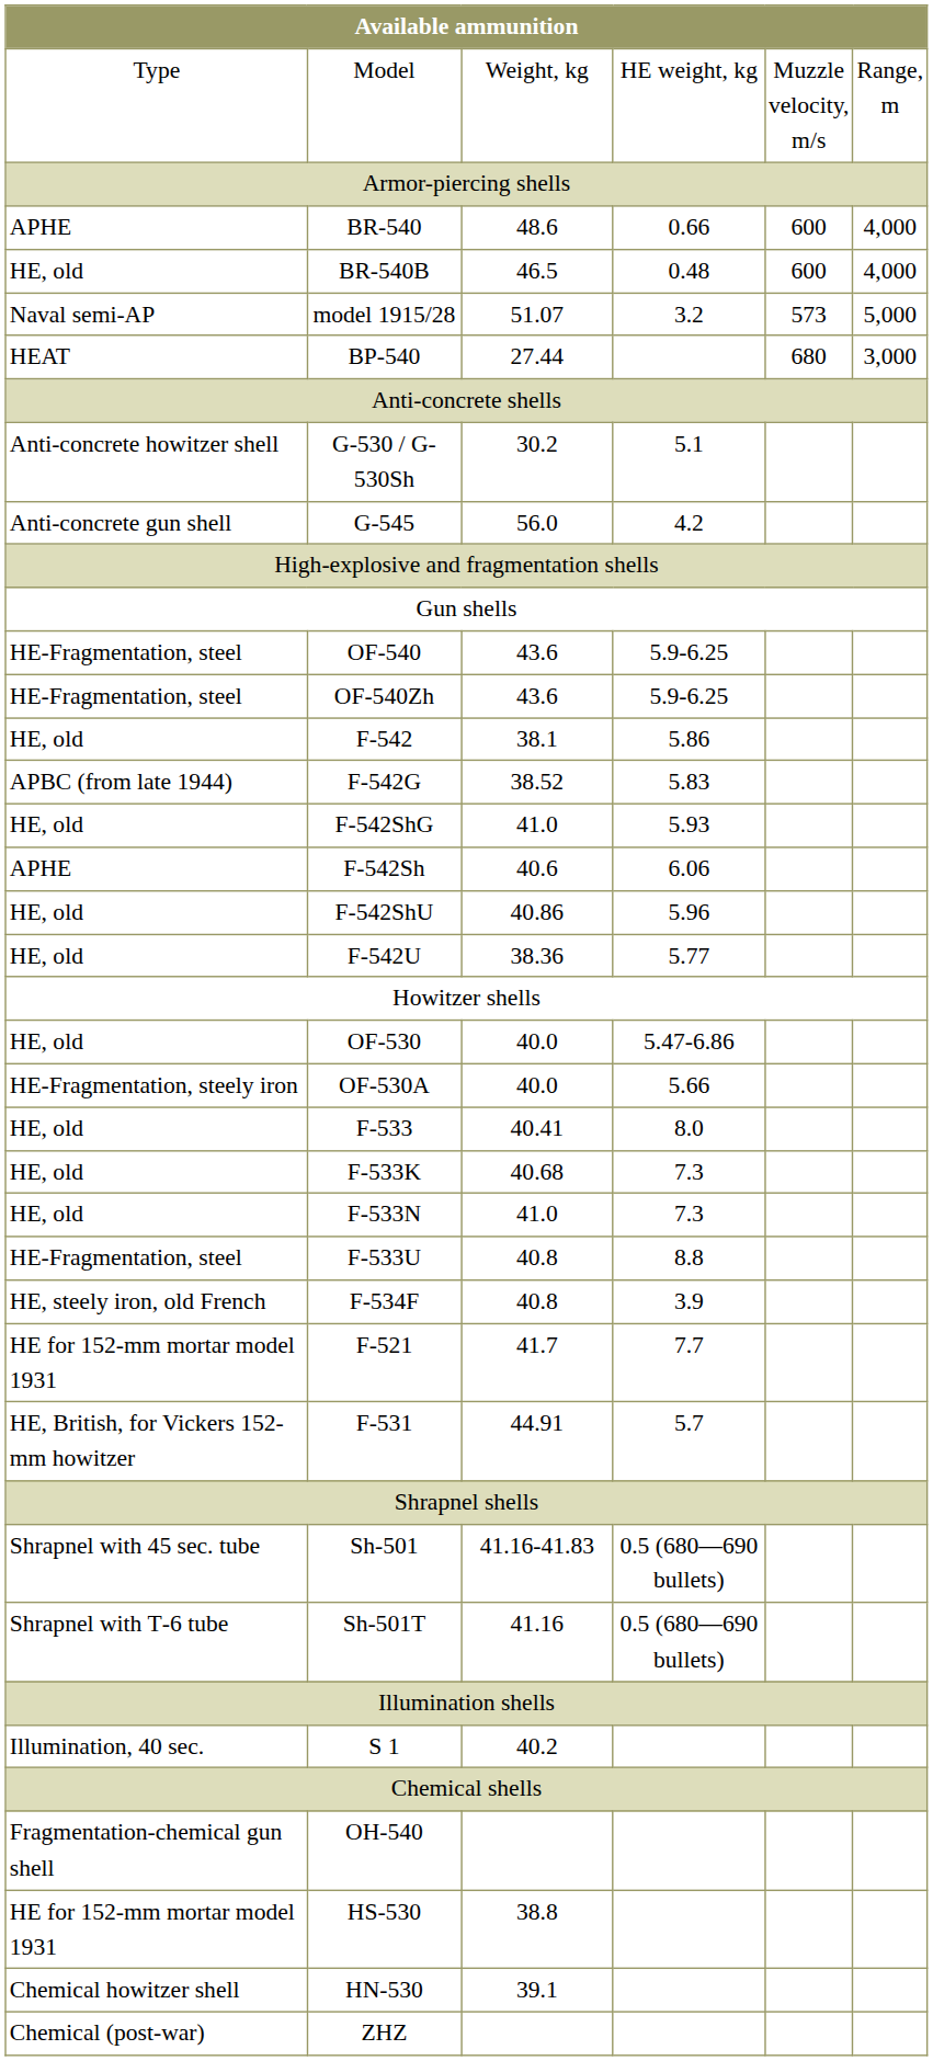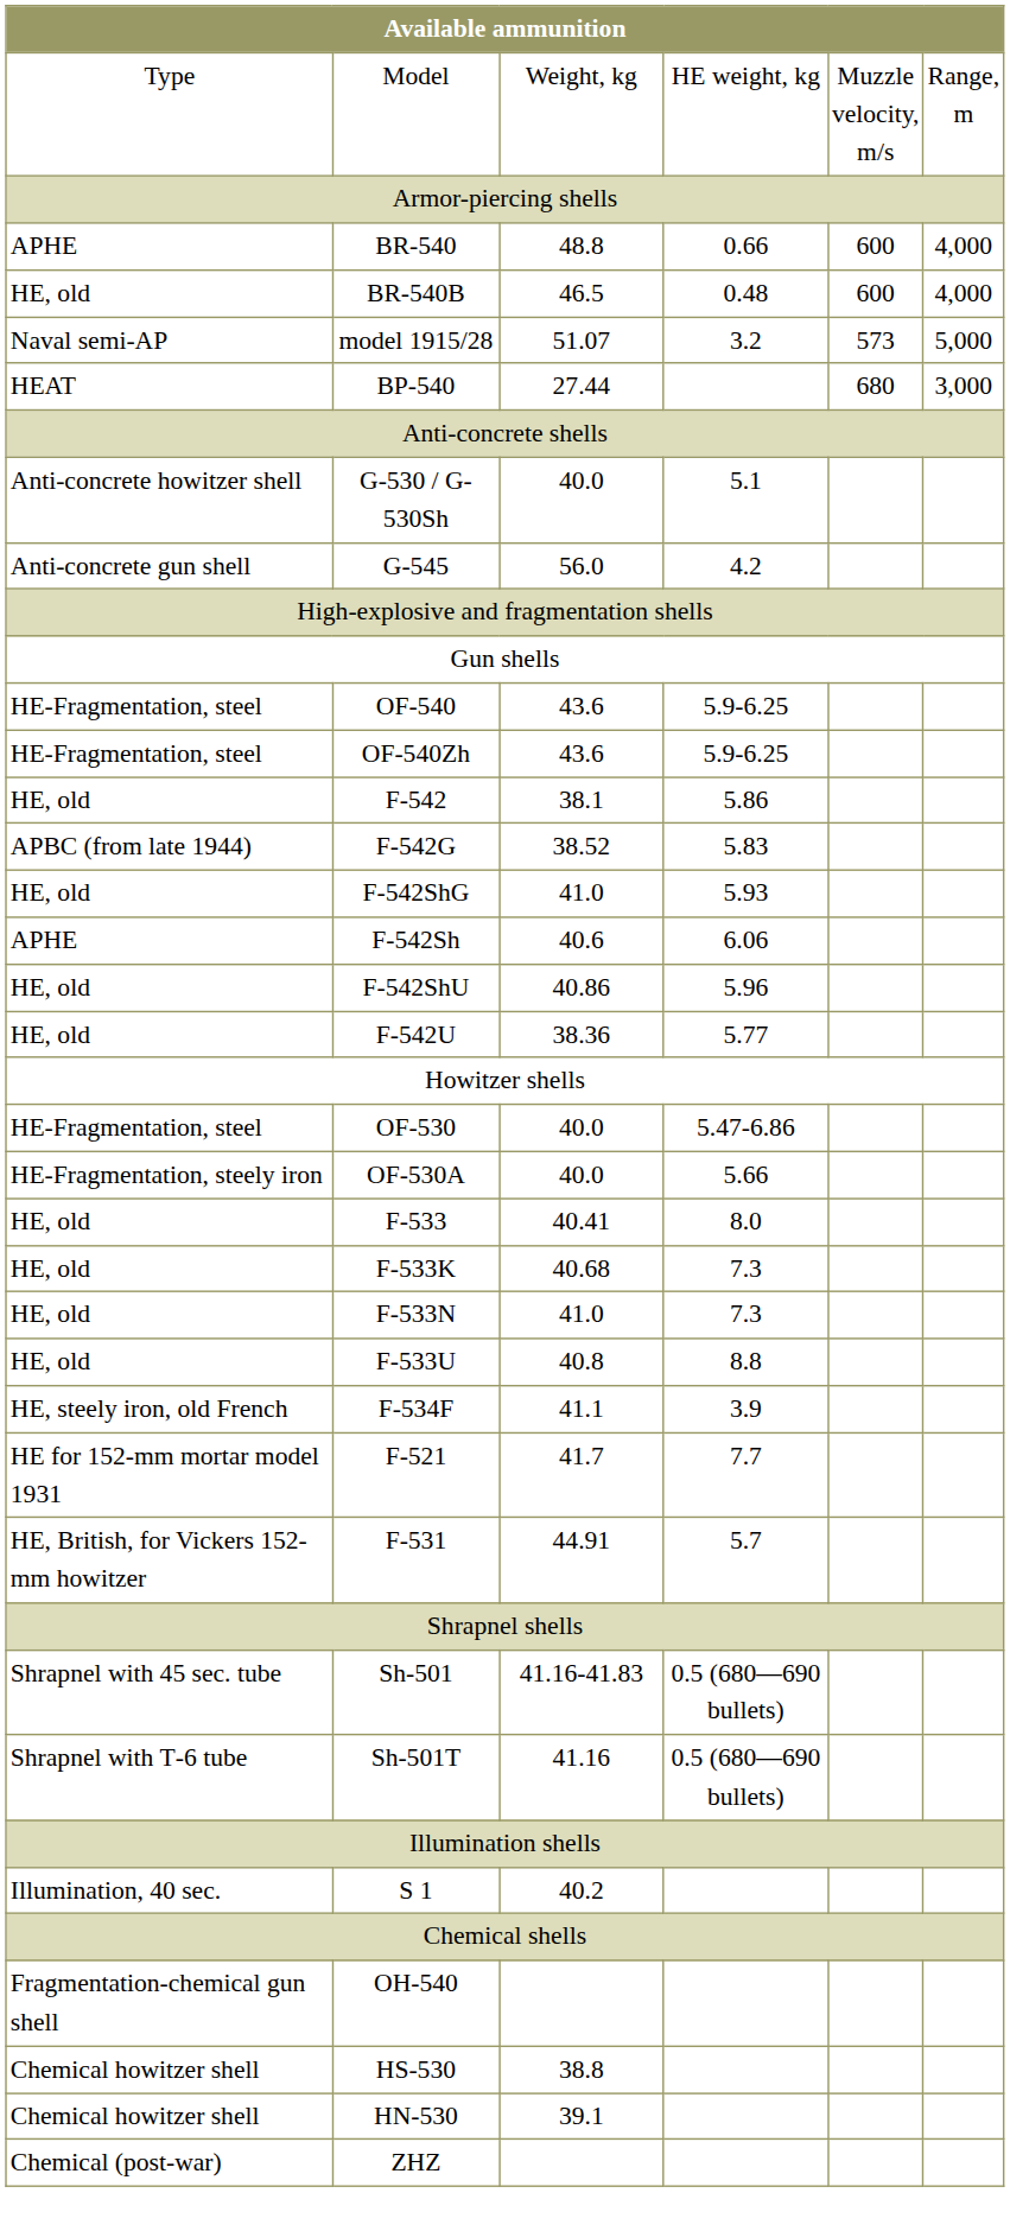BR-540 | column 3: 48.6 -> 48.8
G-530 / G-530Sh | column 3: 30.2 -> 40.0
OF-530 | column 1: HE, old -> HE-Fragmentation, steel
F-533U | column 1: HE-Fragmentation, steel -> HE, old
F-534F | column 3: 40.8 -> 41.1
HS-530 | column 1: HE for 152-mm mortar model 1931 -> Chemical howitzer shell
